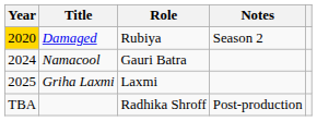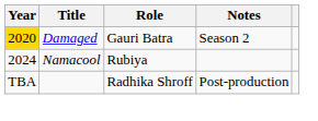Damaged | Role: Rubiya -> Gauri Batra
Namacool | Role: Gauri Batra -> Rubiya
- row: 2025 | Griha Laxmi | Laxmi
